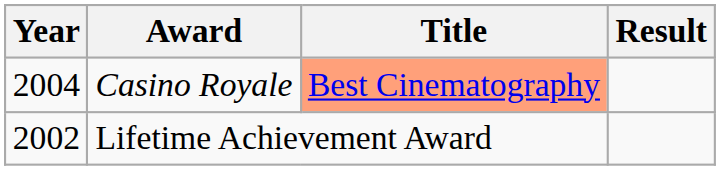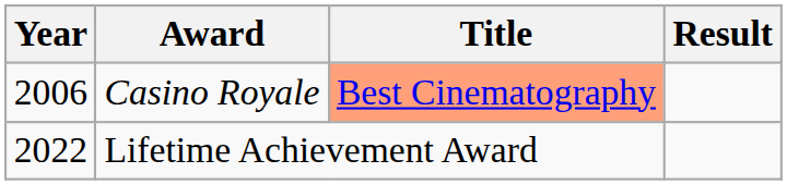Casino Royale | Year: 2004 -> 2006
Lifetime Achievement Award | Year: 2002 -> 2022
